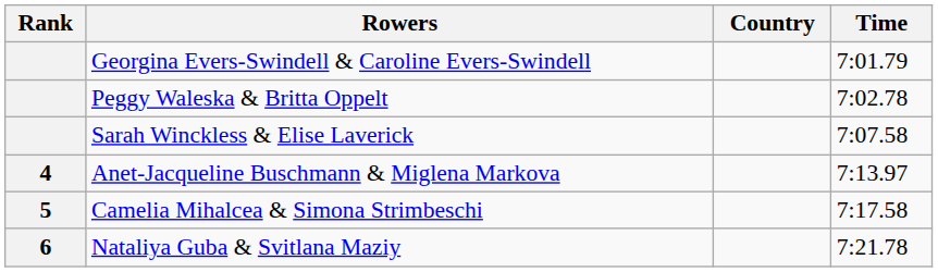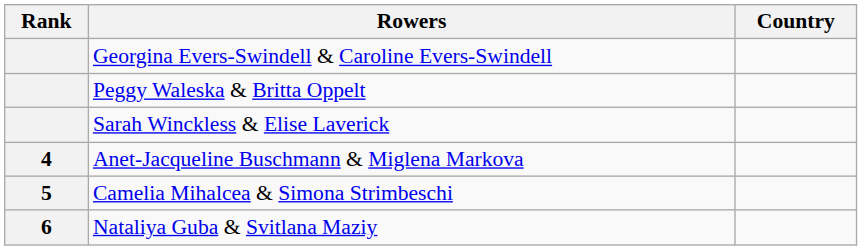- column: Time | 7:01.79 | 7:02.78 | 7:07.58 | 7:13.97 | 7:17.58 | 7:21.78
